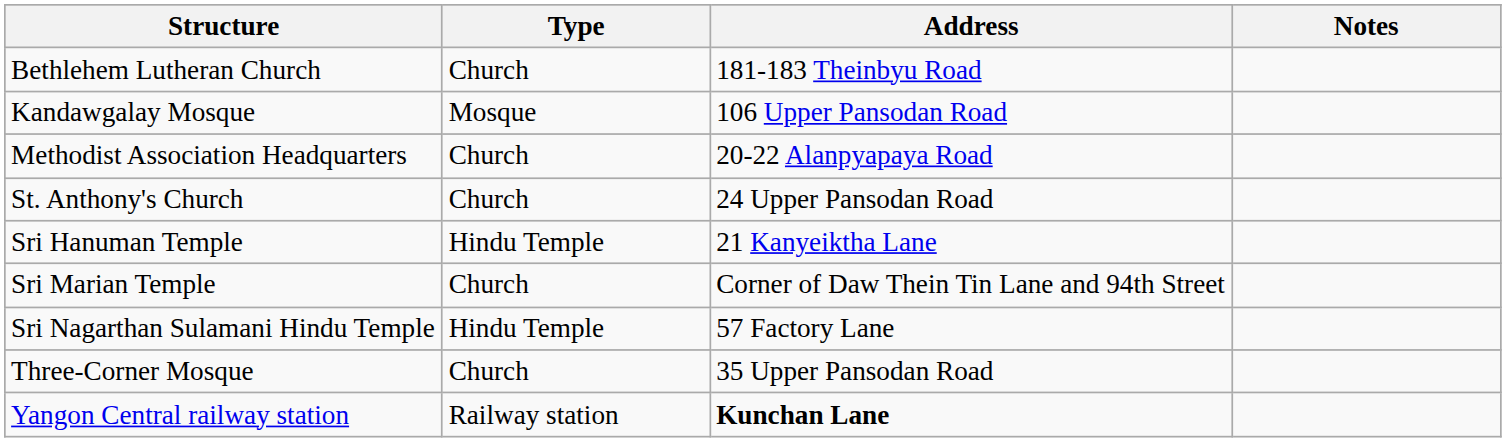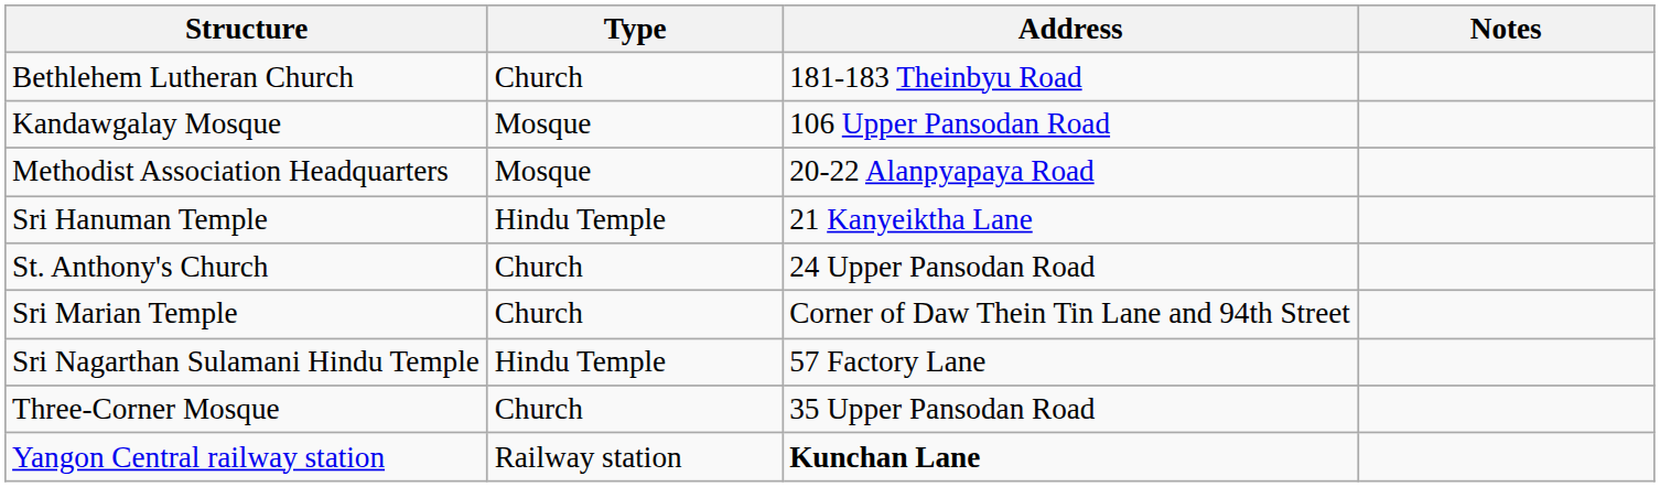Methodist Association Headquarters | Type: Church -> Mosque
rows swapped: St. Anthony's Church <-> Sri Hanuman Temple
